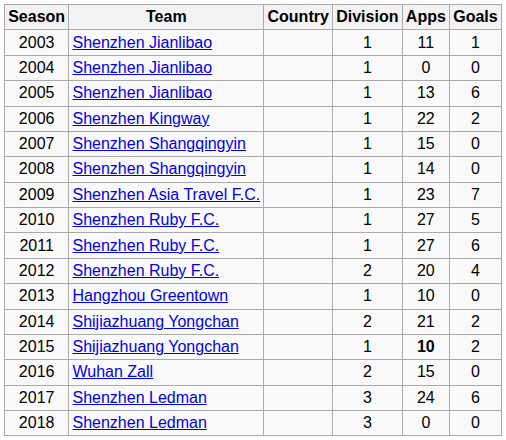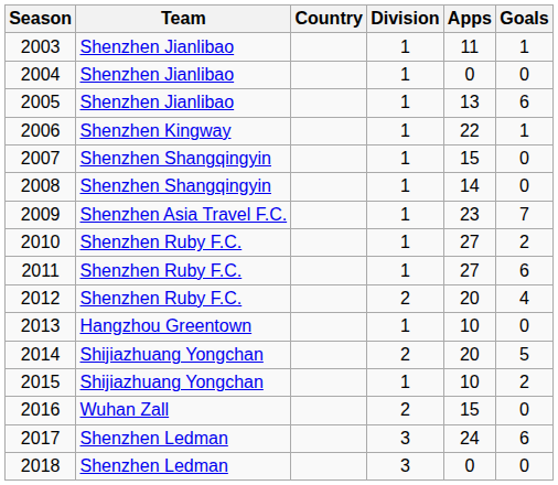2006 | Goals: 2 -> 1
2010 | Goals: 5 -> 2
2014 | Apps: 21 -> 20
2014 | Goals: 2 -> 5
2015 | Apps: bold -> normal
